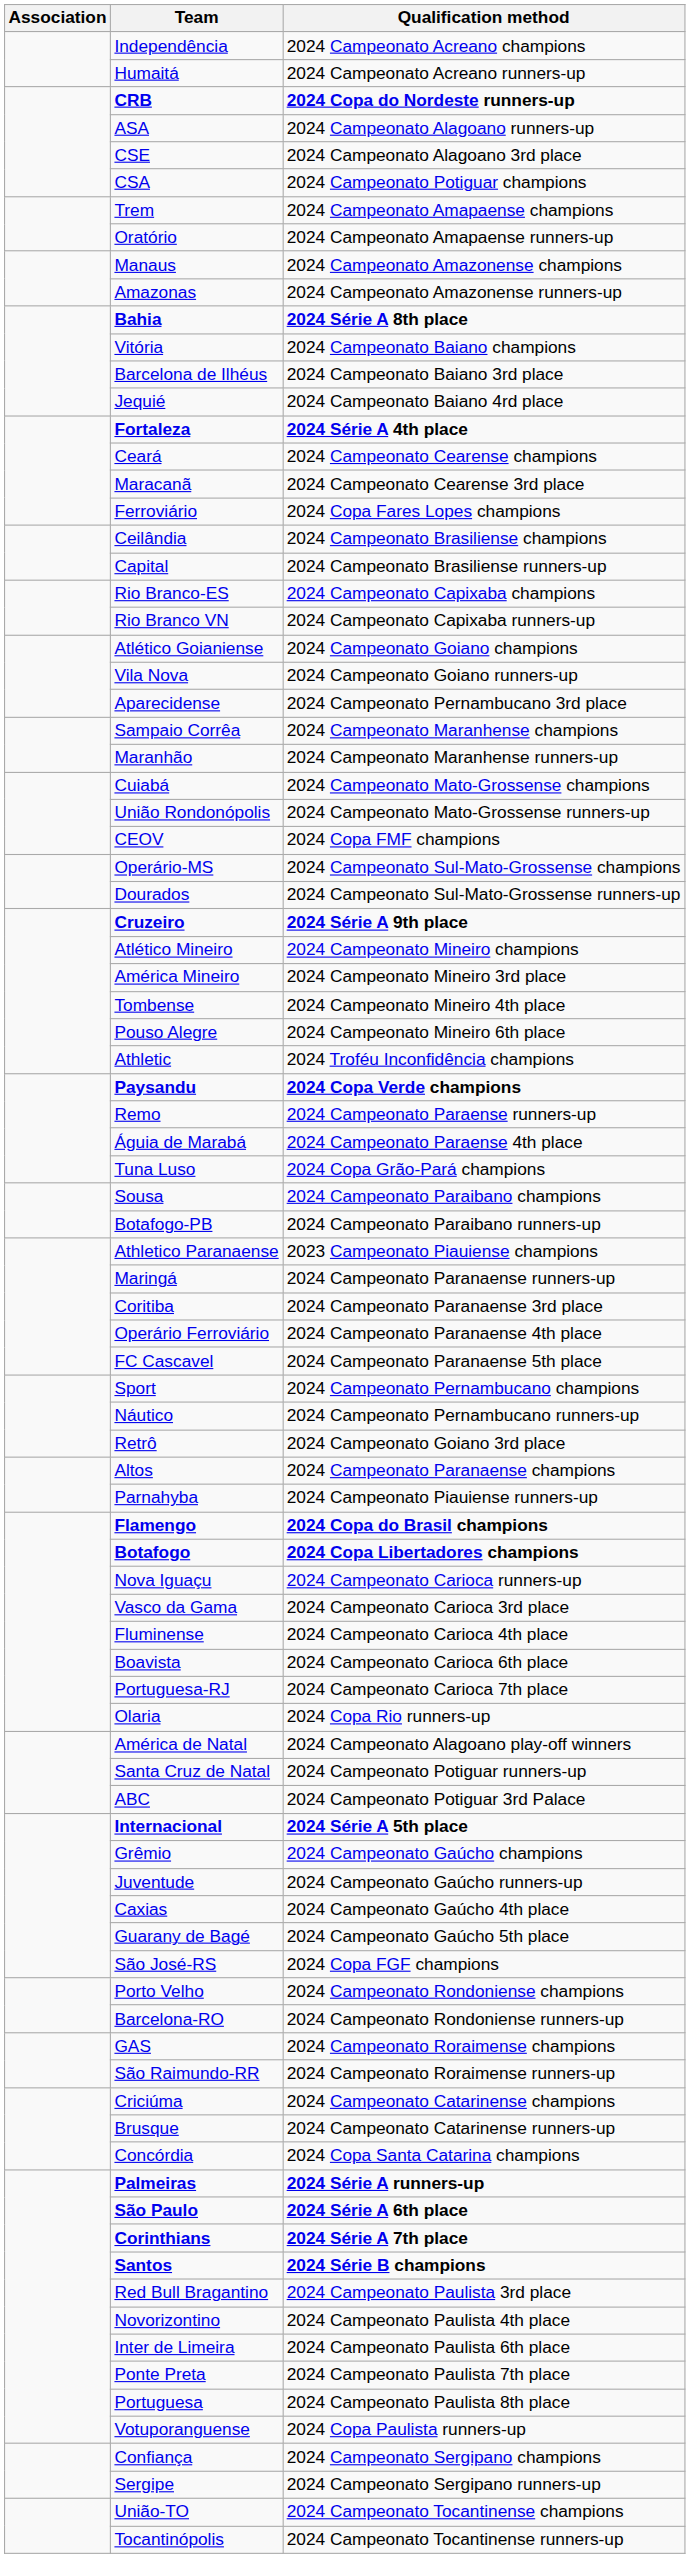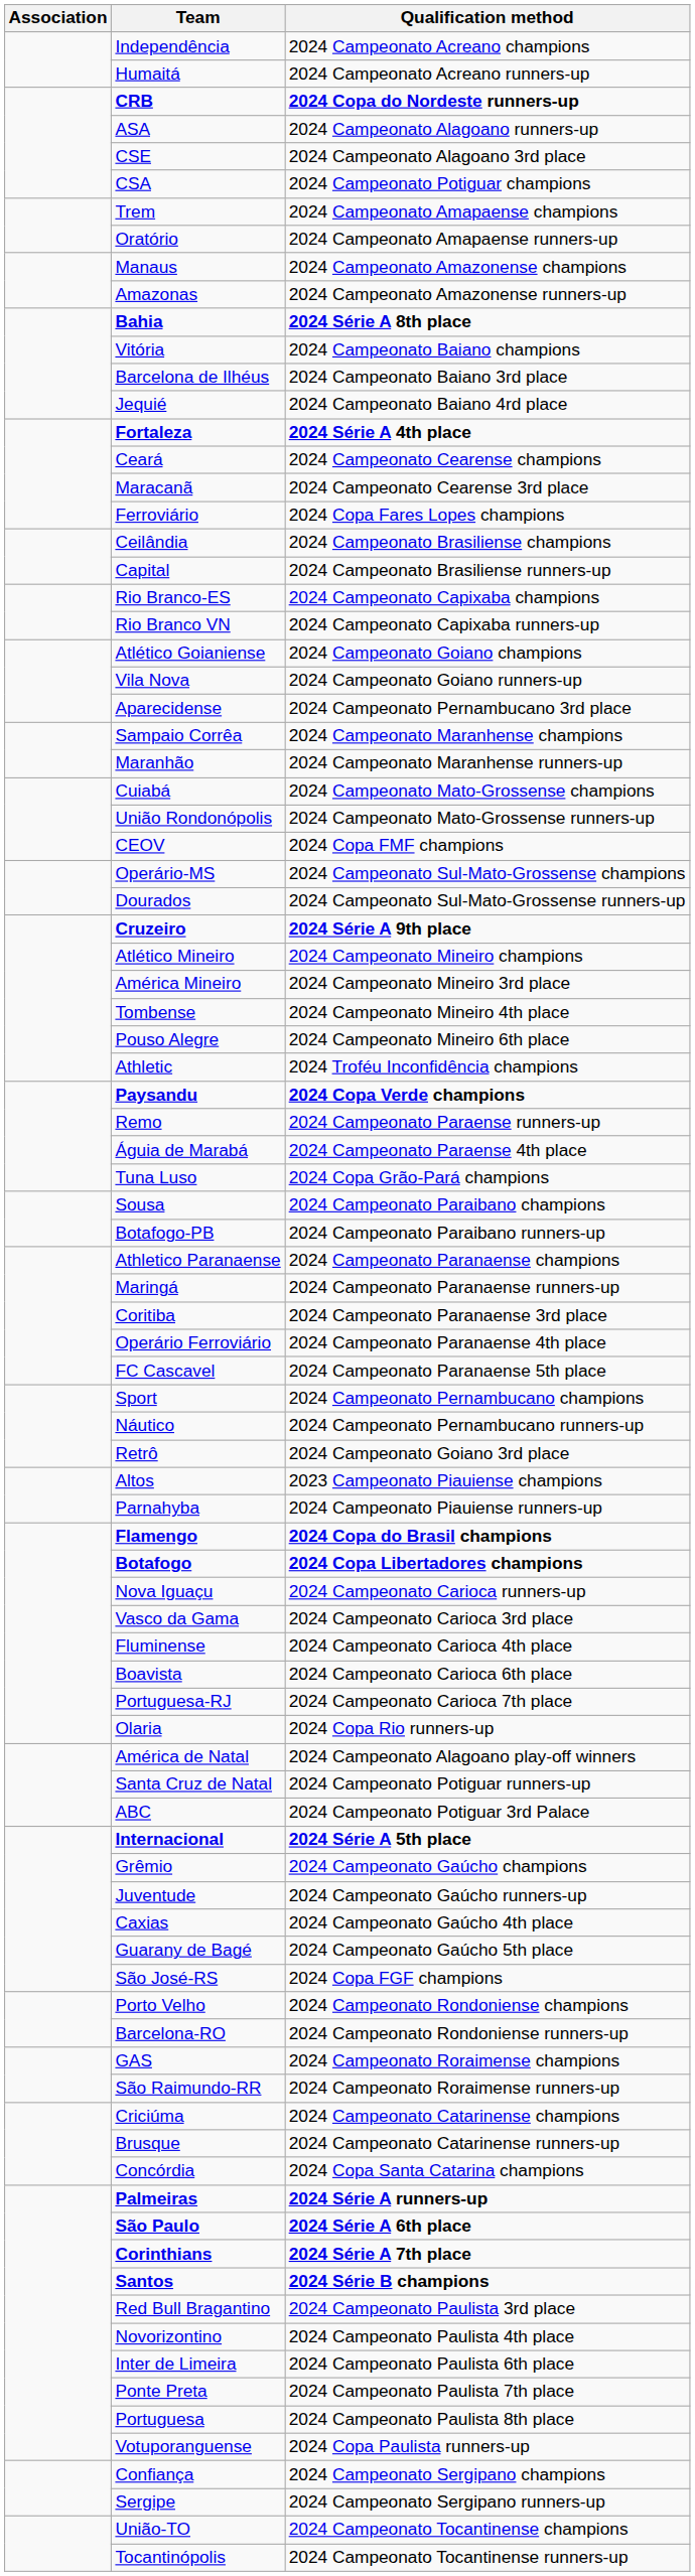Athletico Paranaense | Qualification method: 2023 Campeonato Piauiense champions -> 2024 Campeonato Paranaense champions
Altos | Qualification method: 2024 Campeonato Paranaense champions -> 2023 Campeonato Piauiense champions
